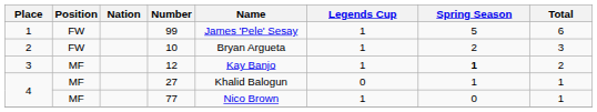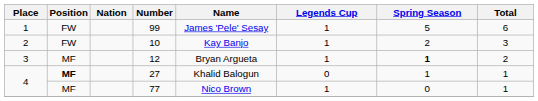10 | Name: Bryan Argueta -> Kay Banjo
12 | Name: Kay Banjo -> Bryan Argueta
27 | Position: normal -> bold
